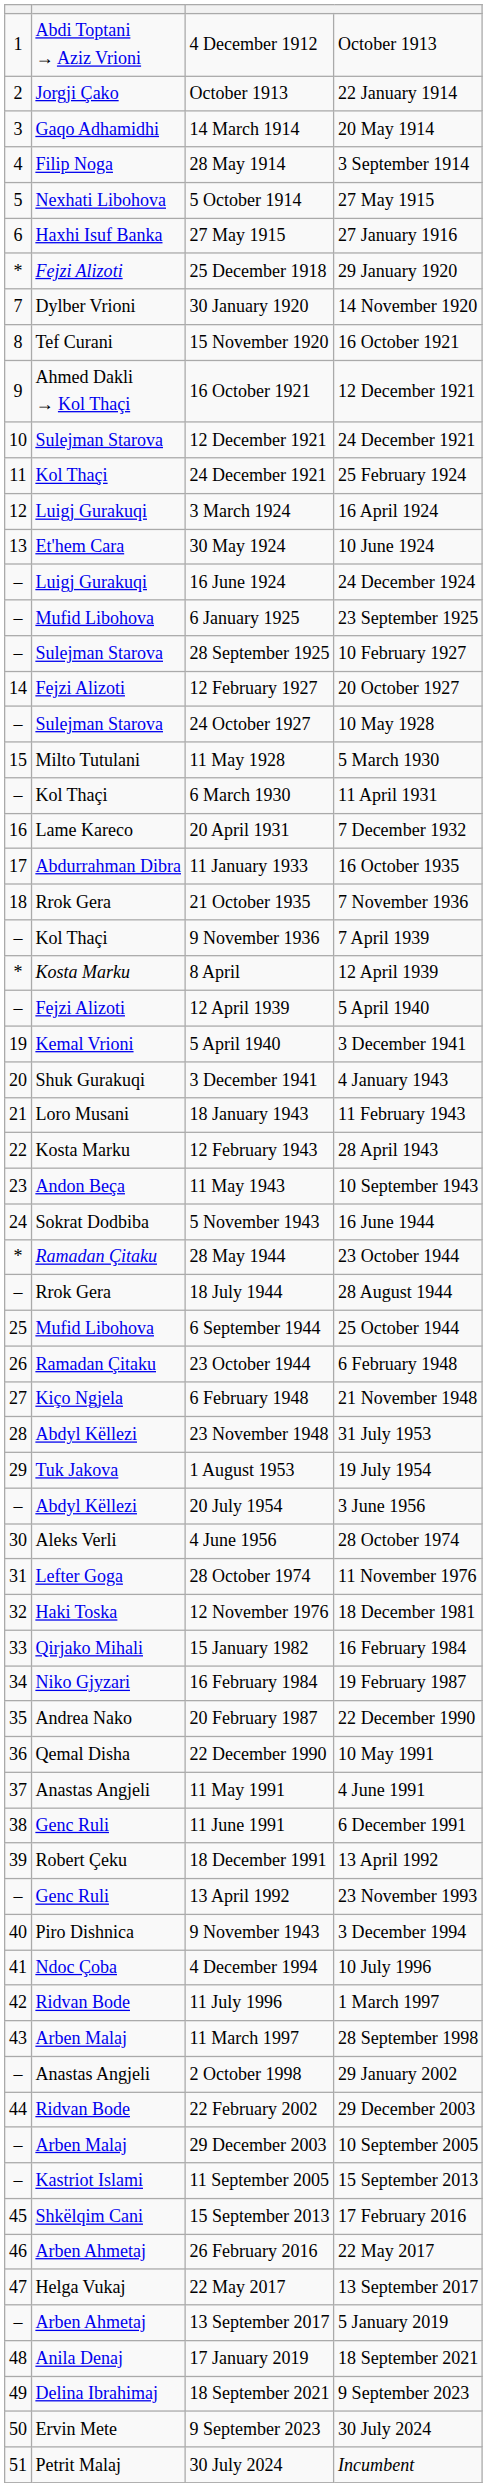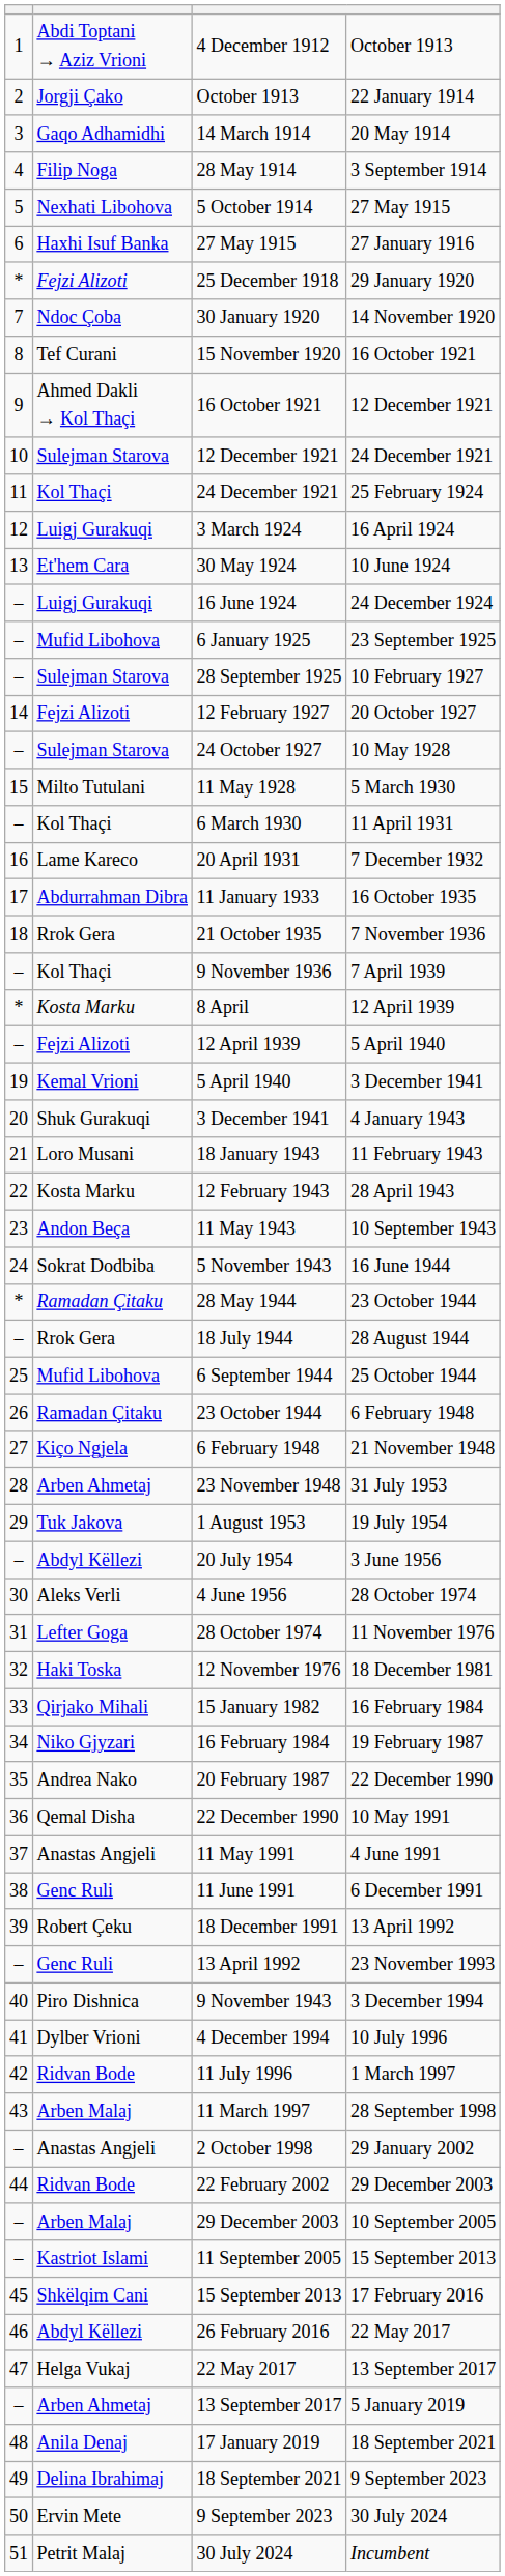30 January 1920 | column 2: Dylber Vrioni -> Ndoc Çoba
23 November 1948 | column 2: Abdyl Këllezi -> Arben Ahmetaj
4 December 1994 | column 2: Ndoc Çoba -> Dylber Vrioni
26 February 2016 | column 2: Arben Ahmetaj -> Abdyl Këllezi
